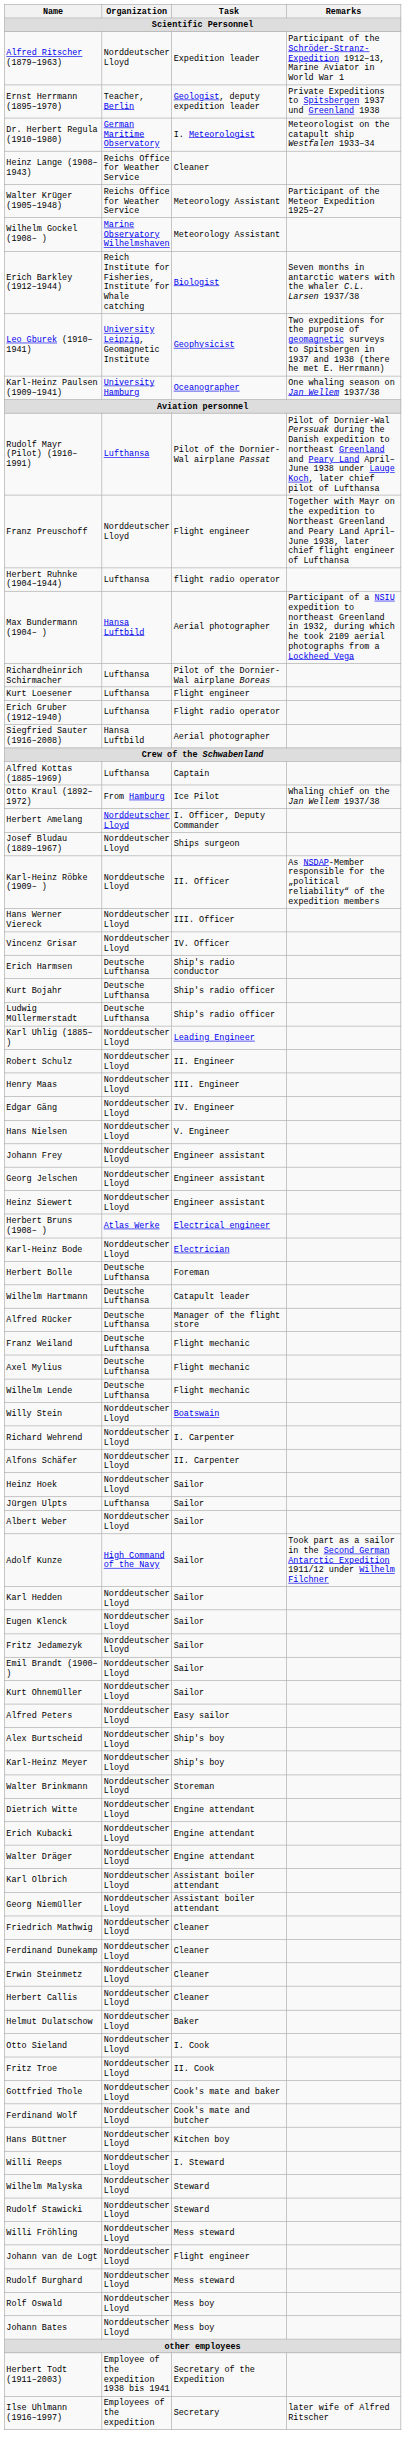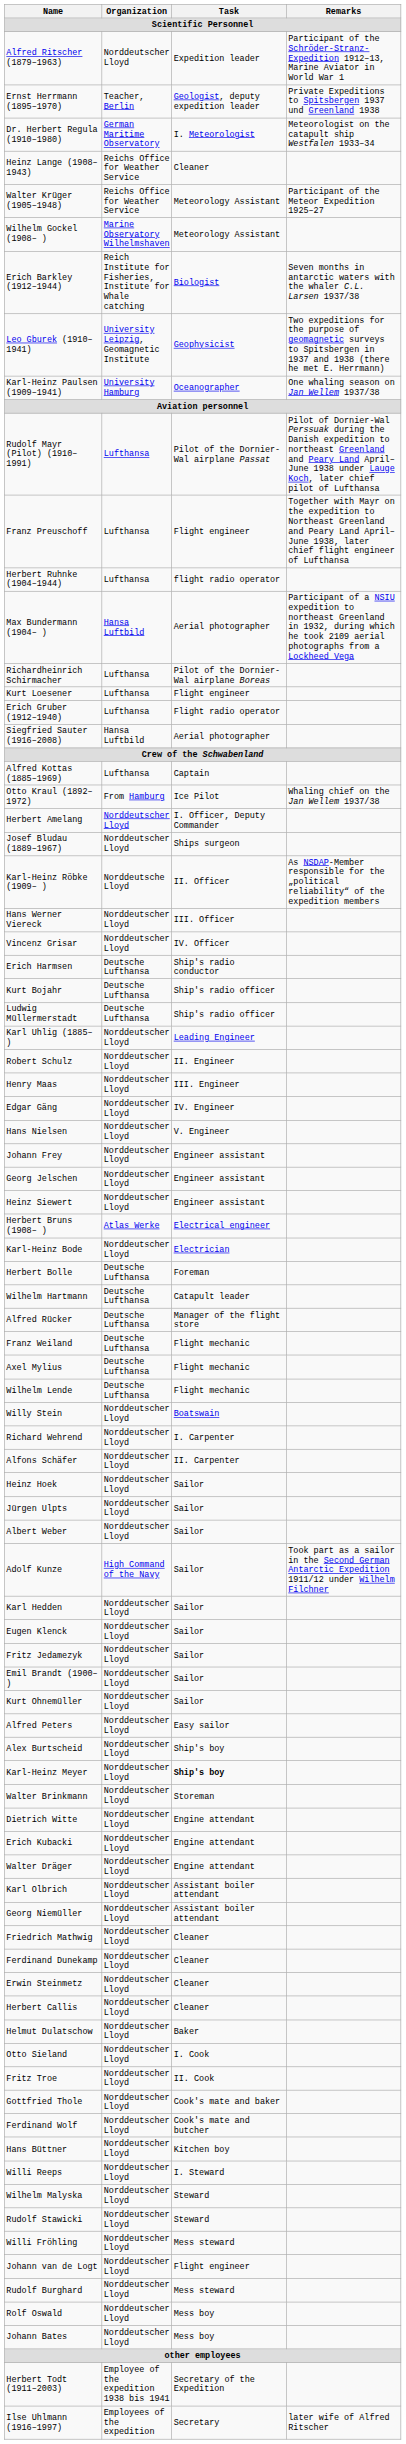Franz Preuschoff | Organization: Norddeutscher Lloyd -> Lufthansa
Jürgen Ulpts | Organization: Lufthansa -> Norddeutscher Lloyd
Karl-Heinz Meyer | Task: normal -> bold
